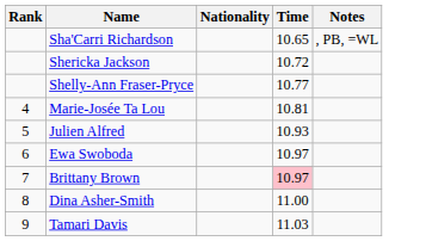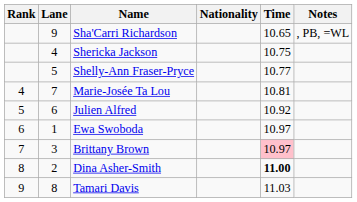+ column: Lane | 9 | 4 | 5 | 7 | 6 | 1 | 3 | 2 | 8
Shericka Jackson | Time: 10.72 -> 10.75
Julien Alfred | Time: 10.93 -> 10.92
Dina Asher-Smith | Time: normal -> bold
